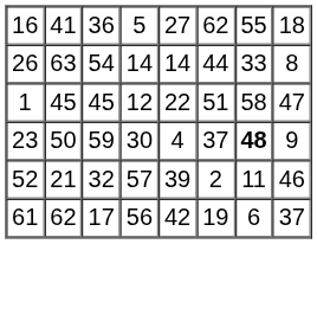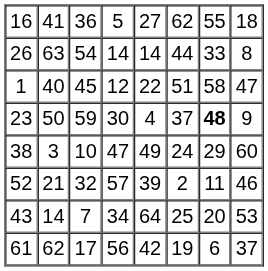1 | column 2: 45 -> 40
+ row: 38 | 3 | 10 | 47 | 49 | 24 | 29 | 60
+ row: 43 | 14 | 7 | 34 | 64 | 25 | 20 | 53
